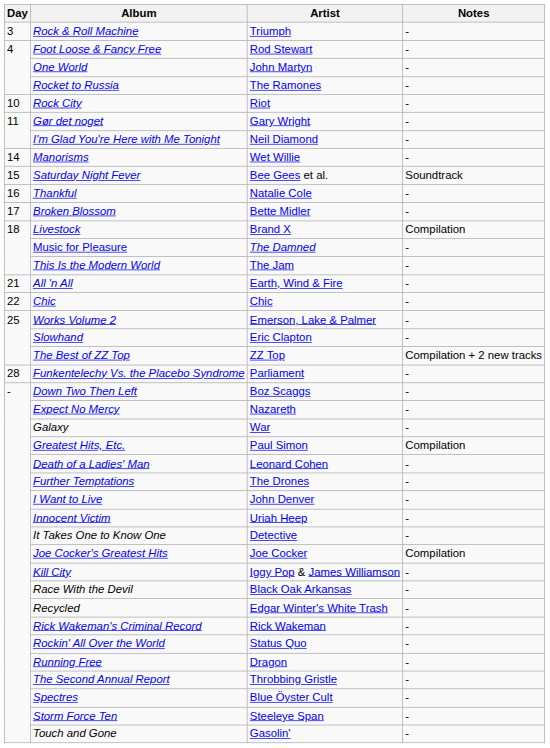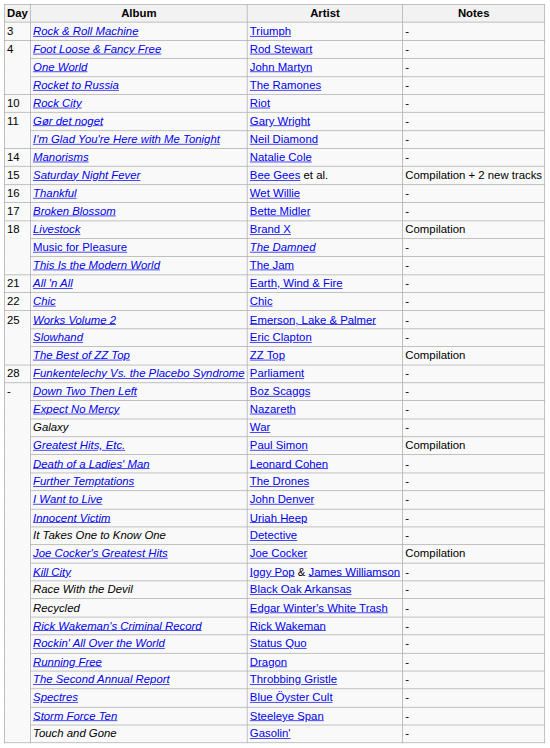Manorisms | Artist: Wet Willie -> Natalie Cole
Saturday Night Fever | Notes: Soundtrack -> Compilation + 2 new tracks
Thankful | Artist: Natalie Cole -> Wet Willie
The Best of ZZ Top | Notes: Compilation + 2 new tracks -> Compilation
